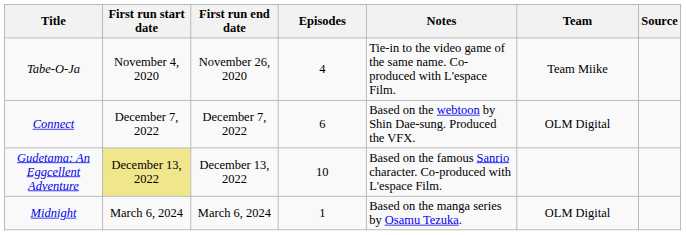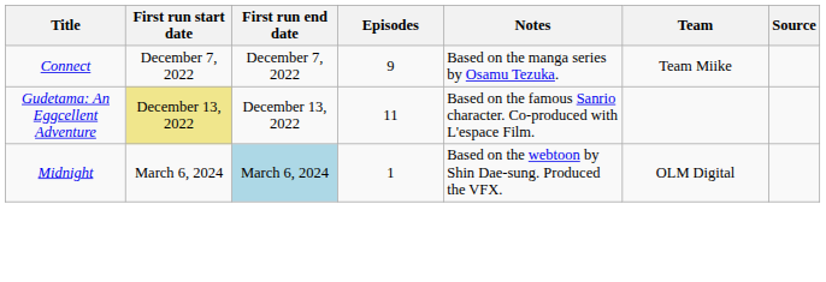- row: Tabe-O-Ja | November 4, 2020 | November 26, 2020 | 4 | Tie-in to the video game of the same name. Co-produced with L'espace Film. | Team Miike
Connect | Episodes: 6 -> 9
Connect | Notes: Based on the webtoon by Shin Dae-sung. Produced the VFX. -> Based on the manga series by Osamu Tezuka.
Connect | Team: OLM Digital -> Team Miike
Gudetama: An Eggcellent Adventure | Episodes: 10 -> 11
Midnight | First run end date: no background -> lightblue background
Midnight | Notes: Based on the manga series by Osamu Tezuka. -> Based on the webtoon by Shin Dae-sung. Produced the VFX.
